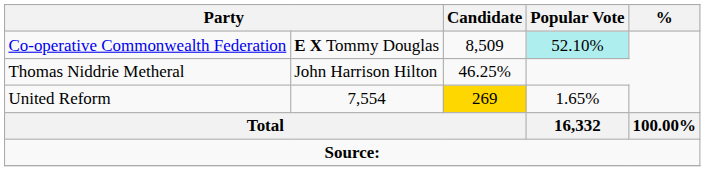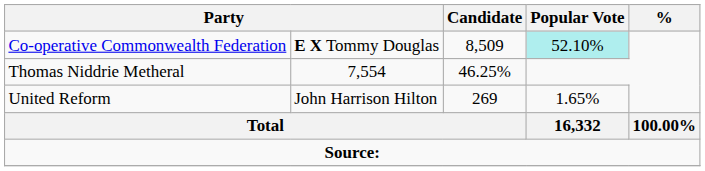Thomas Niddrie Metheral | column 2: John Harrison Hilton -> 7,554
United Reform | column 2: 7,554 -> John Harrison Hilton
United Reform | Candidate: gold background -> no background
